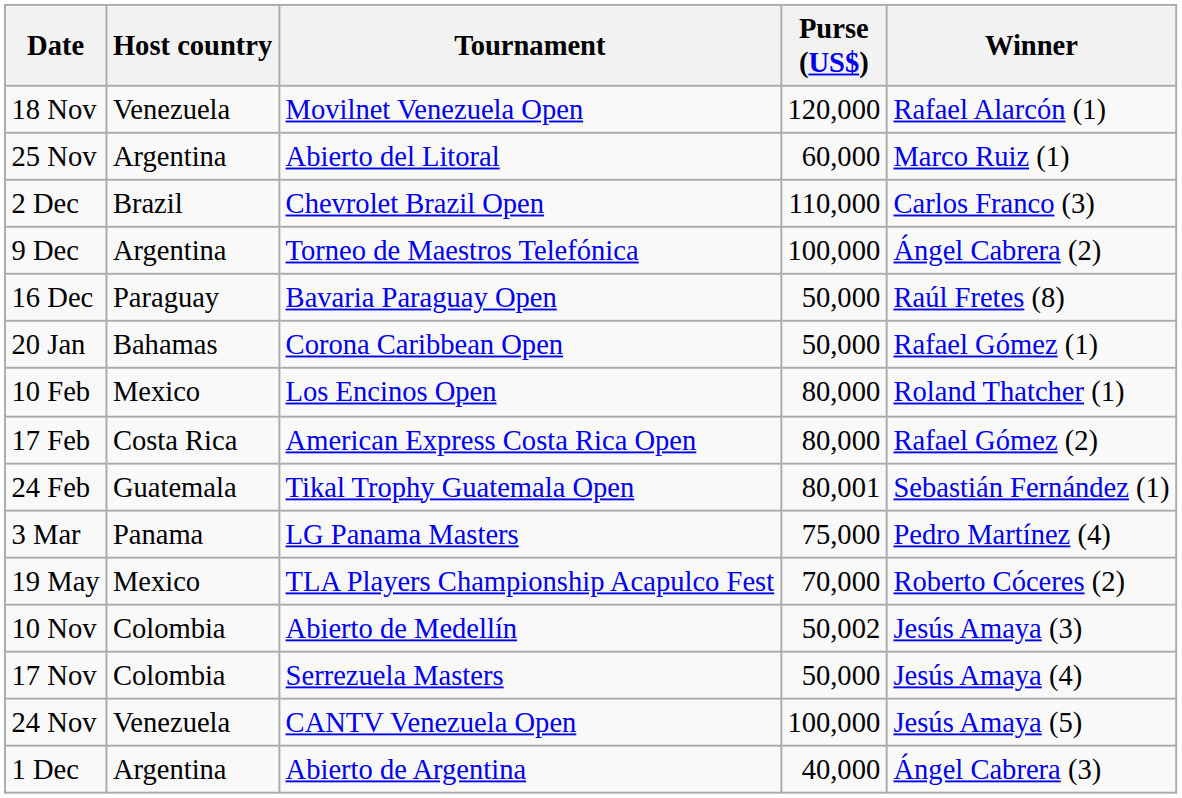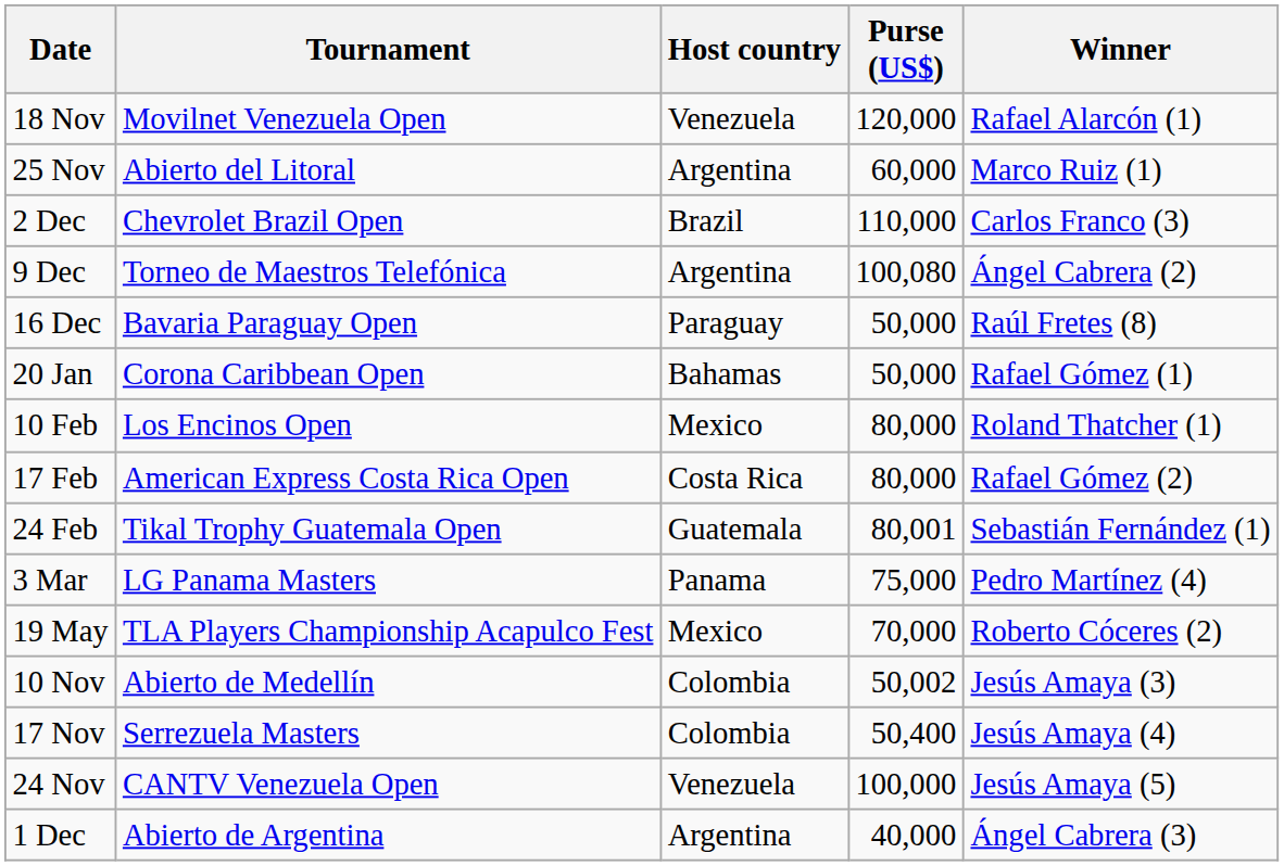columns swapped: Tournament <-> Host country
9 Dec | Purse (US$): 100,000 -> 100,080
17 Nov | Purse (US$): 50,000 -> 50,400
